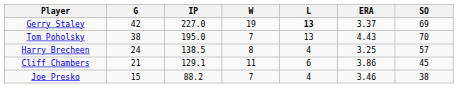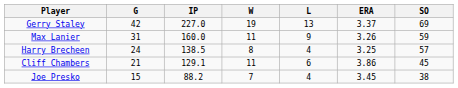Gerry Staley | L: bold -> normal
- row: Tom Poholsky | 38 | 195.0 | 7 | 13 | 4.43 | 70
+ row: Max Lanier | 31 | 160.0 | 11 | 9 | 3.26 | 59
Joe Presko | ERA: 3.46 -> 3.45
